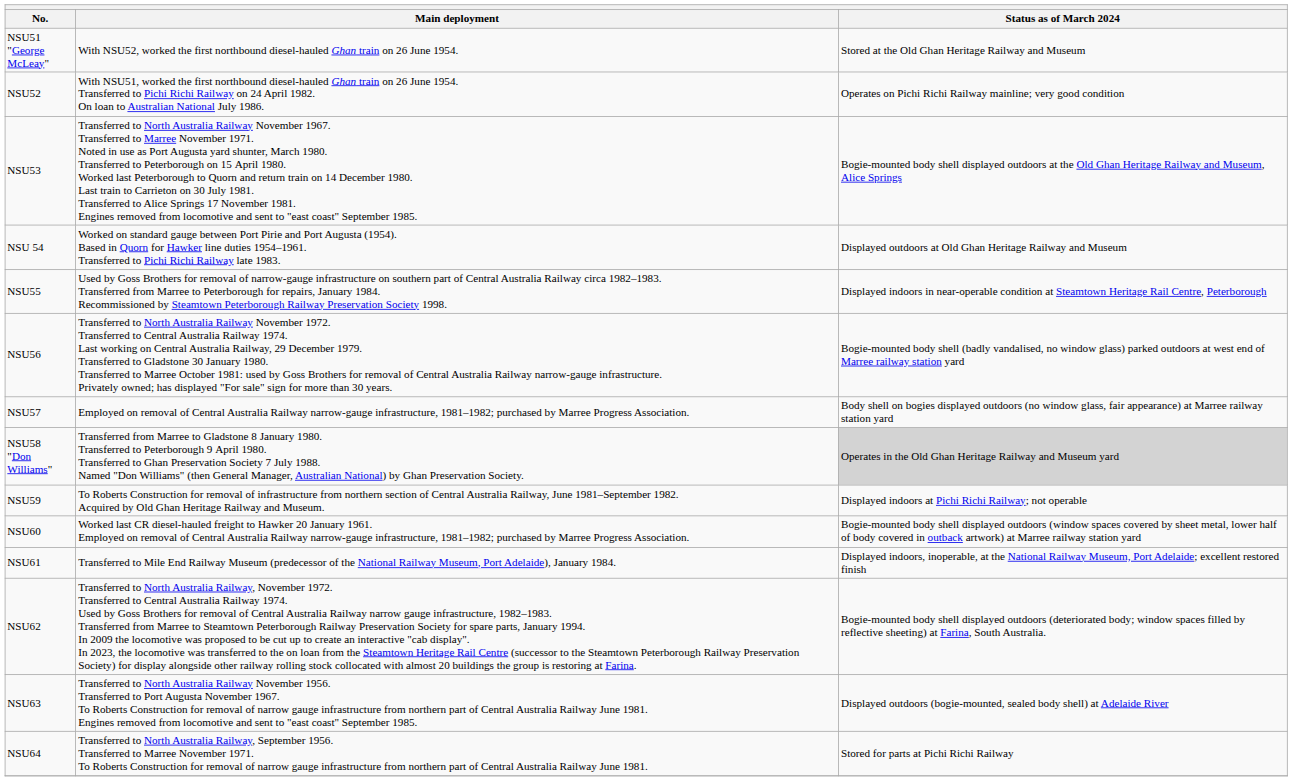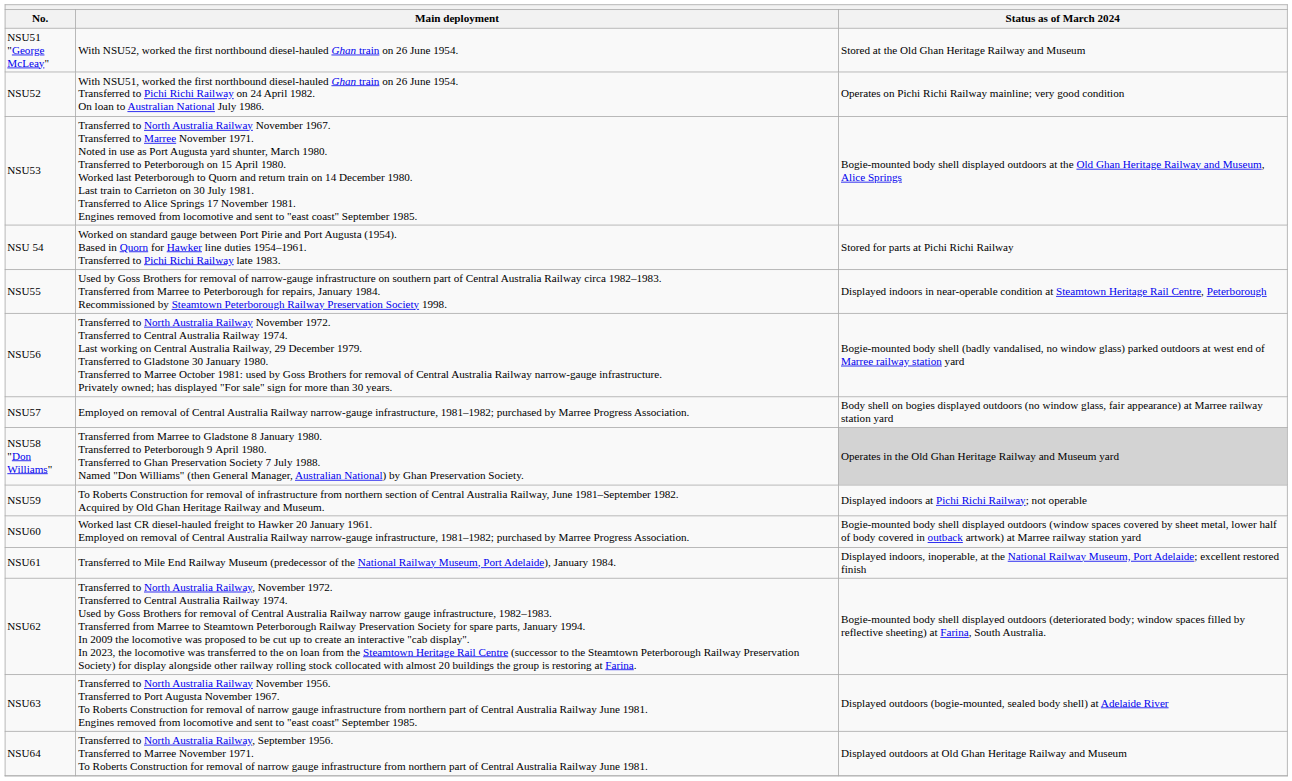NSU 54 | Status as of March 2024: Displayed outdoors at Old Ghan Heritage Railway and Museum -> Stored for parts at Pichi Richi Railway
NSU64 | Status as of March 2024: Stored for parts at Pichi Richi Railway -> Displayed outdoors at Old Ghan Heritage Railway and Museum
